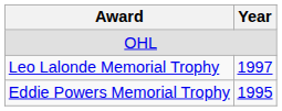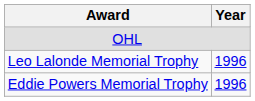Leo Lalonde Memorial Trophy | Year: 1997 -> 1996
Eddie Powers Memorial Trophy | Year: 1995 -> 1996
